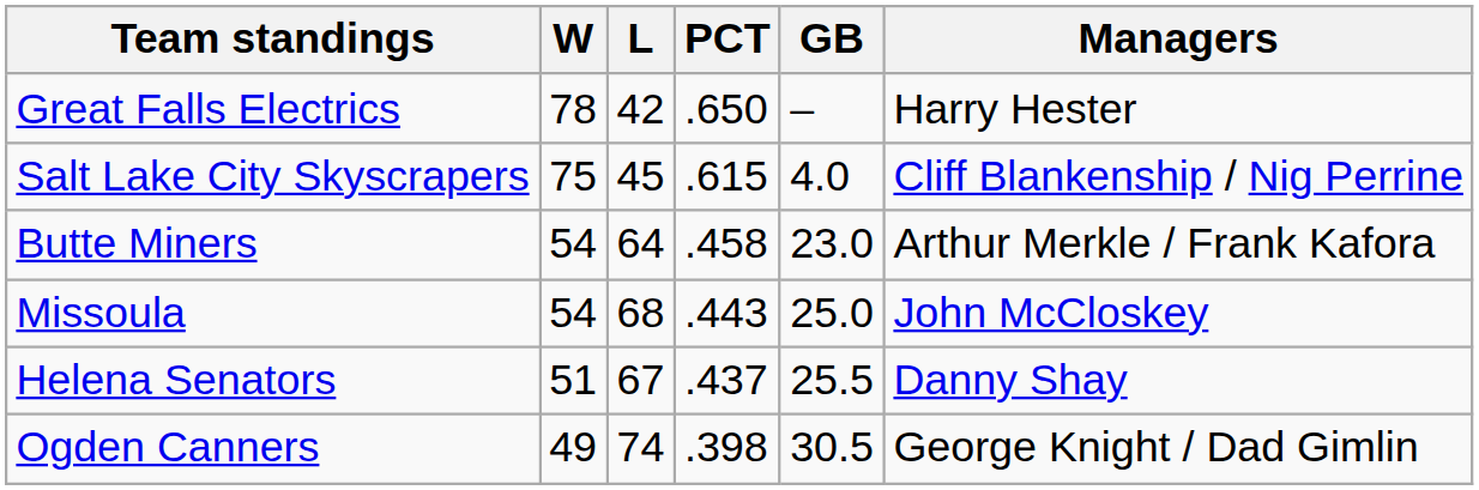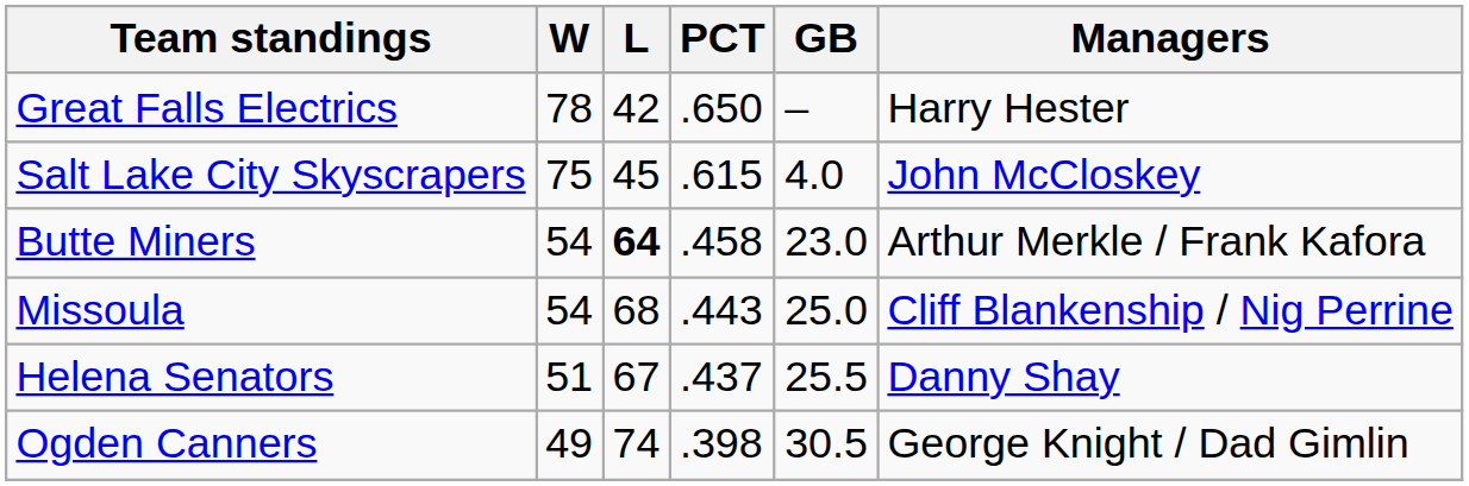Salt Lake City Skyscrapers | Managers: Cliff Blankenship / Nig Perrine -> John McCloskey
Butte Miners | L: normal -> bold
Missoula | Managers: John McCloskey -> Cliff Blankenship / Nig Perrine
